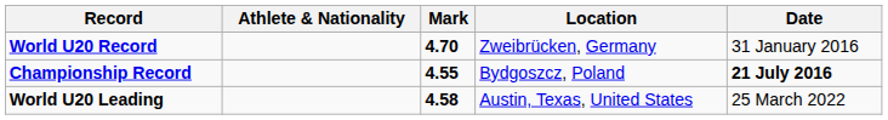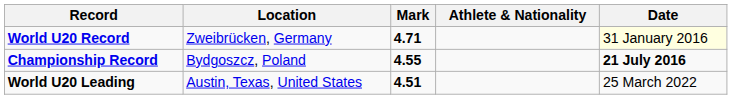columns swapped: Athlete & Nationality <-> Location
World U20 Record | Mark: 4.70 -> 4.71
World U20 Record | Date: no background -> lightyellow background
World U20 Leading | Mark: 4.58 -> 4.51
